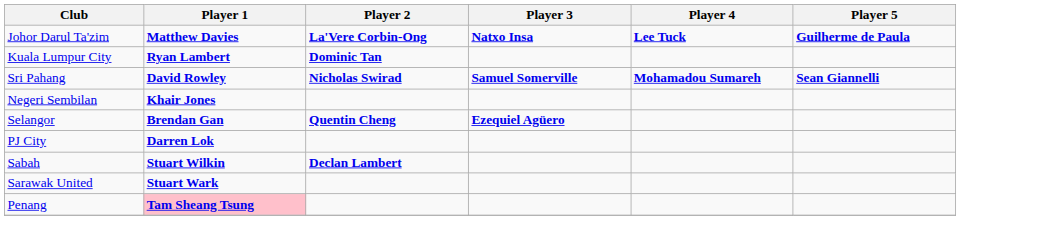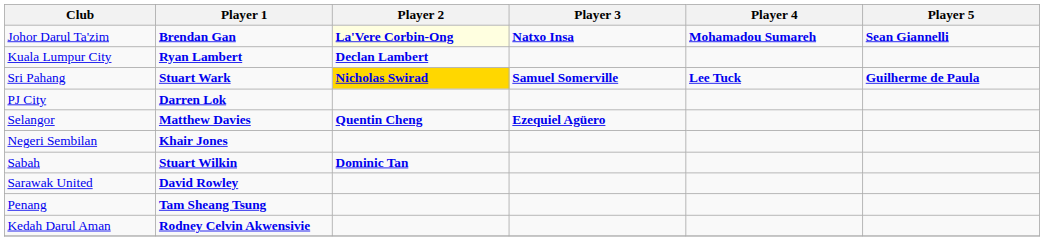Johor Darul Ta'zim | Player 1: Matthew Davies -> Brendan Gan
Johor Darul Ta'zim | Player 2: no background -> lightyellow background
Johor Darul Ta'zim | Player 4: Lee Tuck -> Mohamadou Sumareh
Johor Darul Ta'zim | Player 5: Guilherme de Paula -> Sean Giannelli
Kuala Lumpur City | Player 2: Dominic Tan -> Declan Lambert
Sri Pahang | Player 1: David Rowley -> Stuart Wark
Sri Pahang | Player 2: no background -> gold background
Sri Pahang | Player 4: Mohamadou Sumareh -> Lee Tuck
Sri Pahang | Player 5: Sean Giannelli -> Guilherme de Paula
rows swapped: PJ City <-> Negeri Sembilan
Selangor | Player 1: Brendan Gan -> Matthew Davies
Sabah | Player 2: Declan Lambert -> Dominic Tan
Sarawak United | Player 1: Stuart Wark -> David Rowley
Penang | Player 1: pink background -> no background
+ row: Kedah Darul Aman | Rodney Celvin Akwensivie
